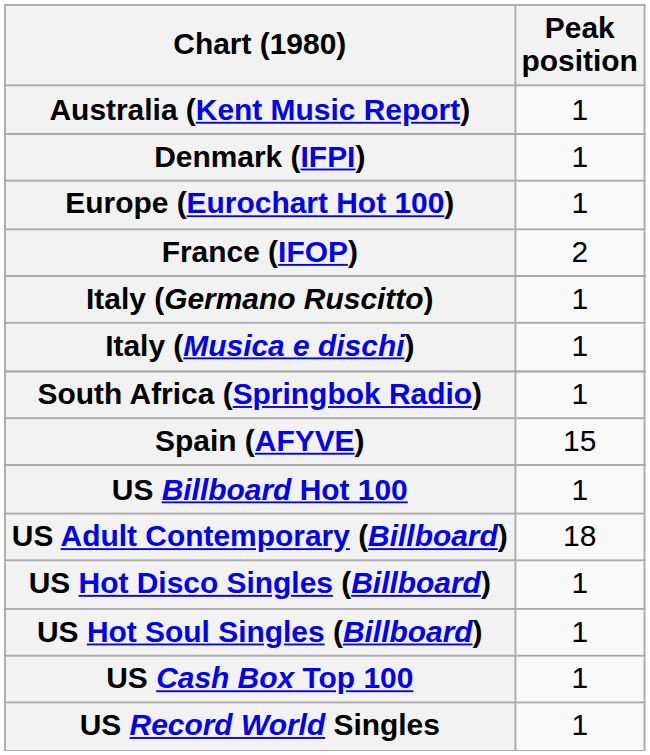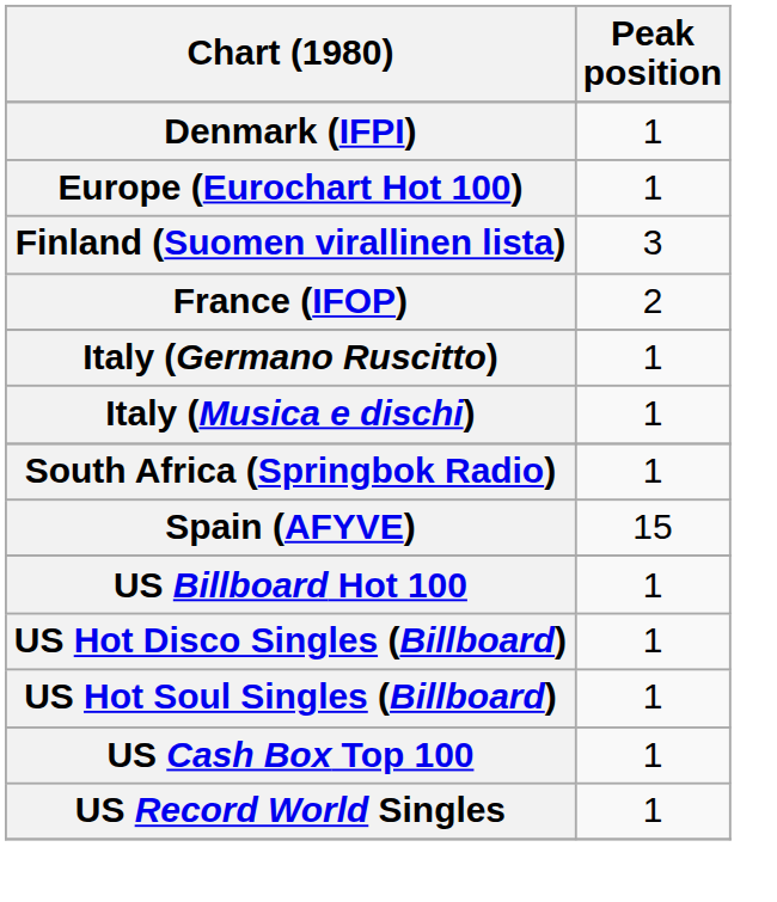- row: Australia (Kent Music Report) | 1
+ row: Finland (Suomen virallinen lista) | 3
- row: US Adult Contemporary (Billboard) | 18
